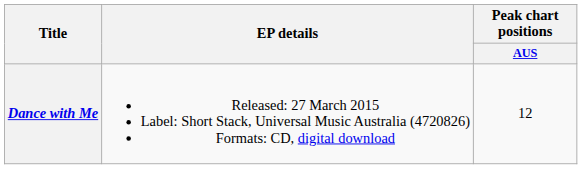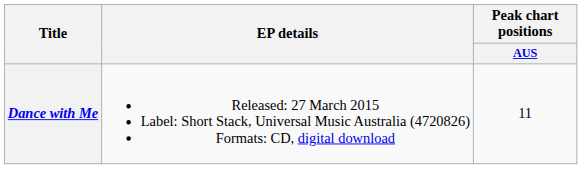Dance with Me | Peak chart positions / AUS: 12 -> 11
